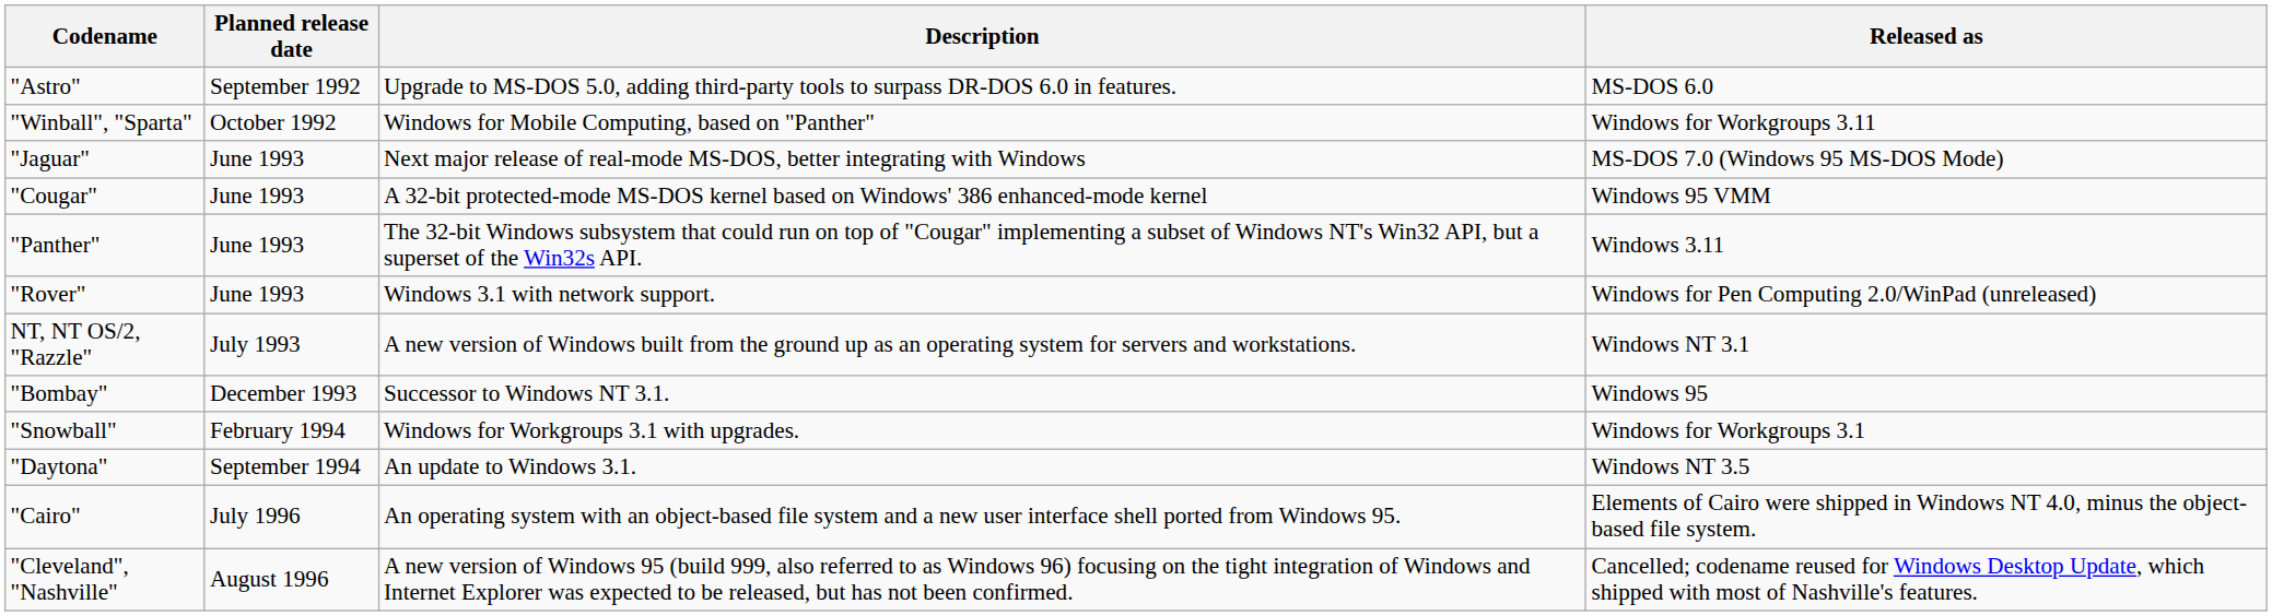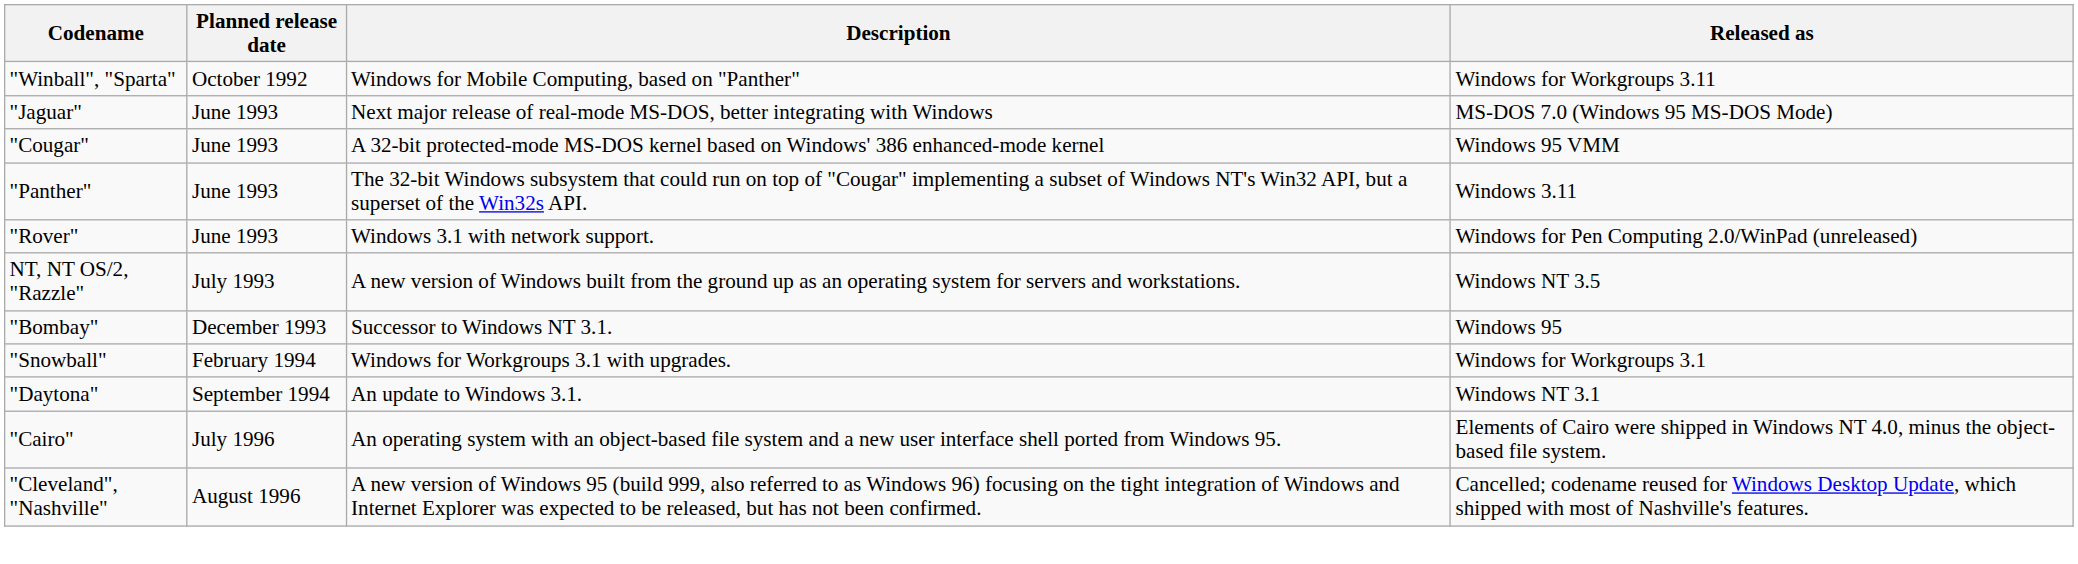- row: "Astro" | September 1992 | Upgrade to MS-DOS 5.0, adding third-party tools to surpass DR-DOS 6.0 in features. | MS-DOS 6.0
NT, NT OS/2, "Razzle" | Released as: Windows NT 3.1 -> Windows NT 3.5
"Daytona" | Released as: Windows NT 3.5 -> Windows NT 3.1
